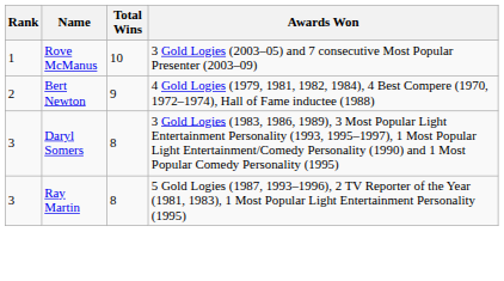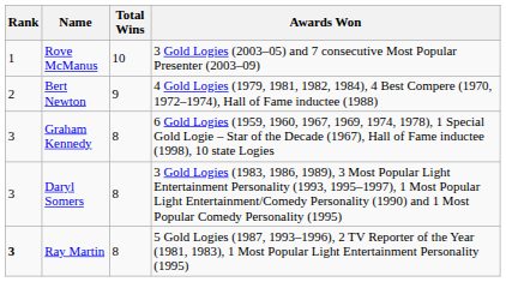+ row: 3 | Graham Kennedy | 8 | 6 Gold Logies (1959, 1960, 1967, 1969, 1974, 1978), 1 Special Gold Logie – Star of the Decade (1967), Hall of Fame inductee (1998), 10 state Logies
Ray Martin | Rank: normal -> bold
